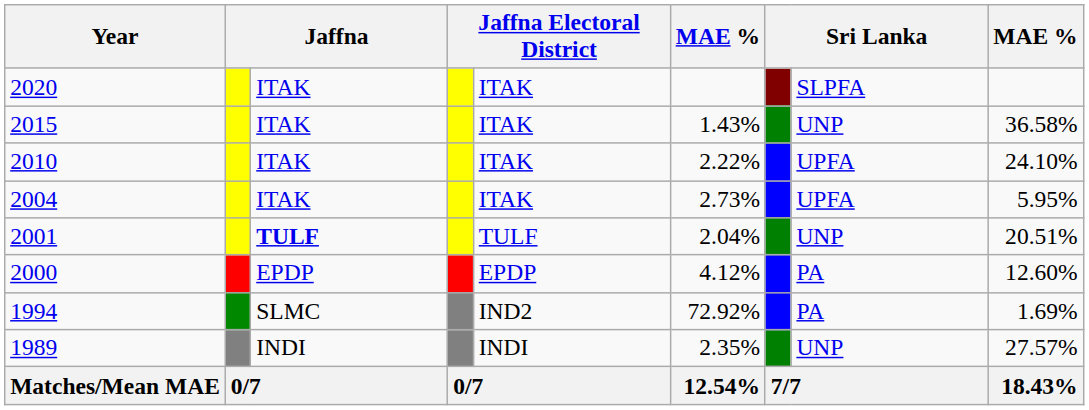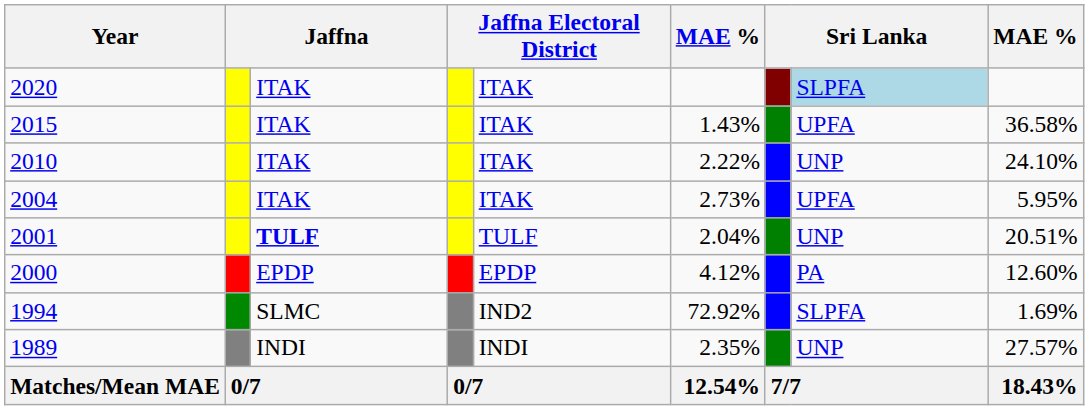2020 | column 8: no background -> lightblue background
2015 | column 8: UNP -> UPFA
2010 | column 8: UPFA -> UNP
1994 | column 8: PA -> SLPFA
